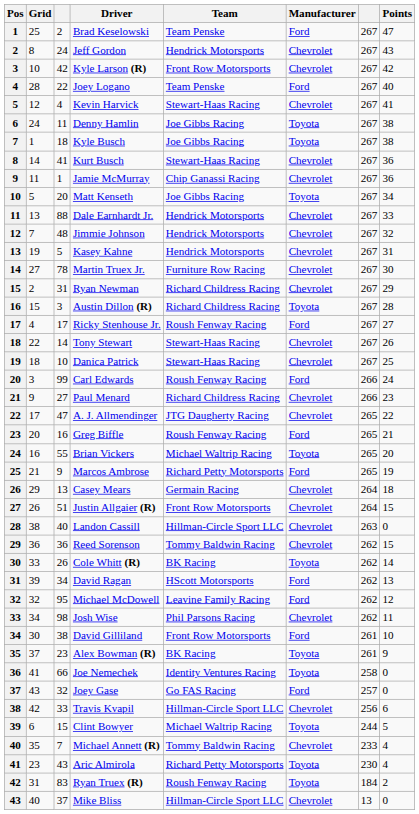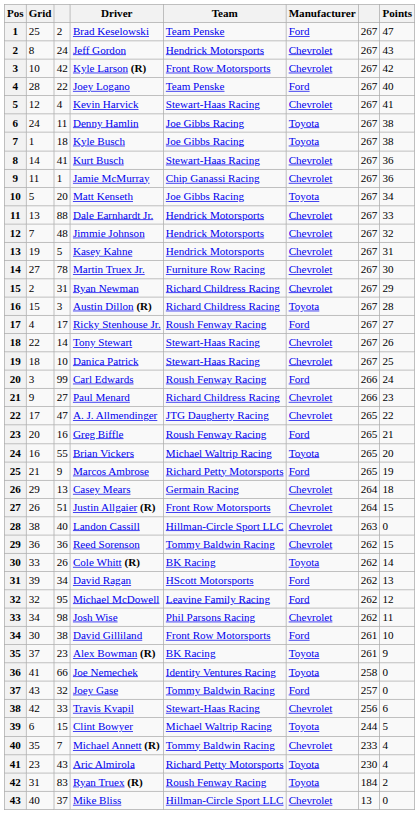Joey Gase | Team: Go FAS Racing -> Tommy Baldwin Racing
Travis Kvapil | Team: Hillman-Circle Sport LLC -> Stewart-Haas Racing
